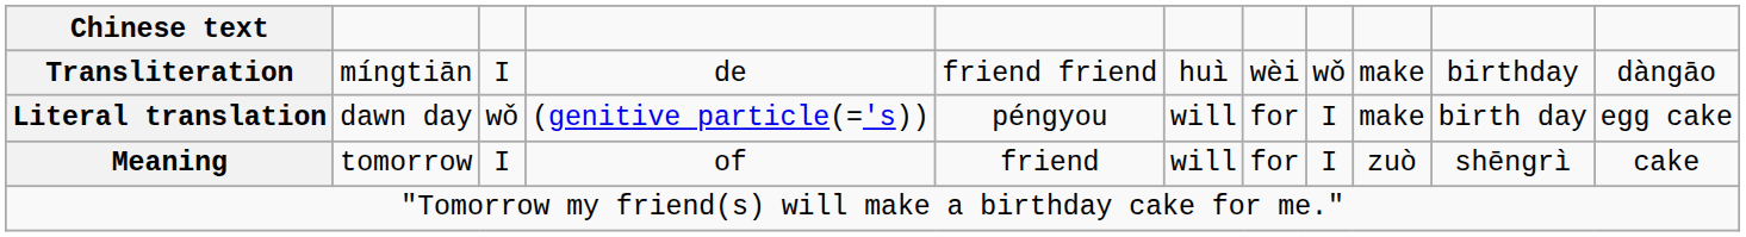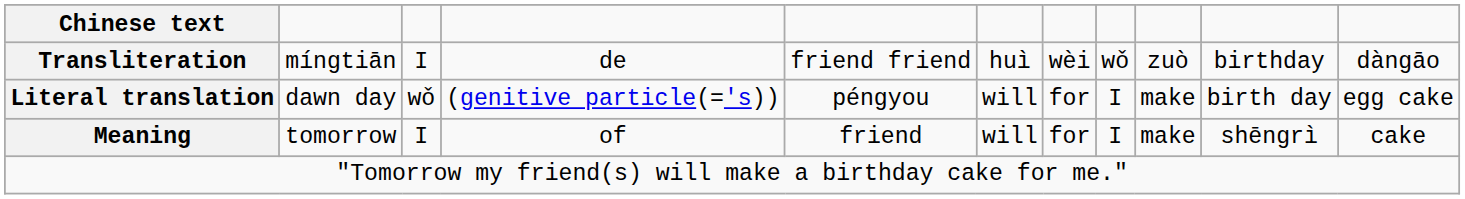Transliteration | column 9: make -> zuò
Meaning | column 9: zuò -> make
